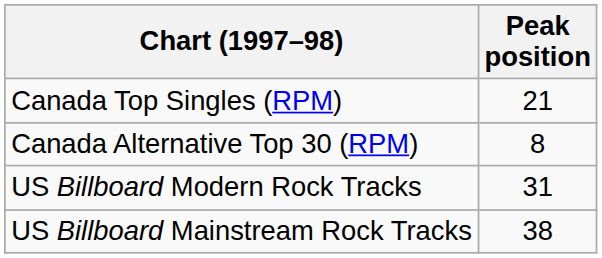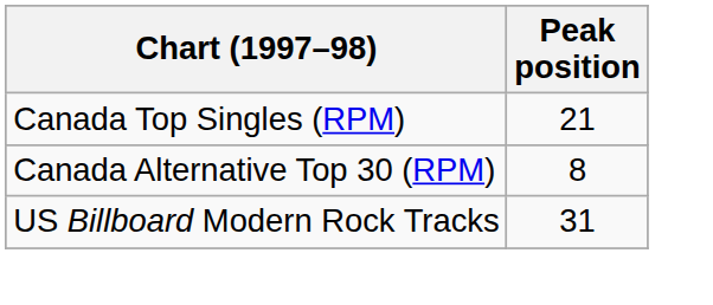- row: US Billboard Mainstream Rock Tracks | 38
